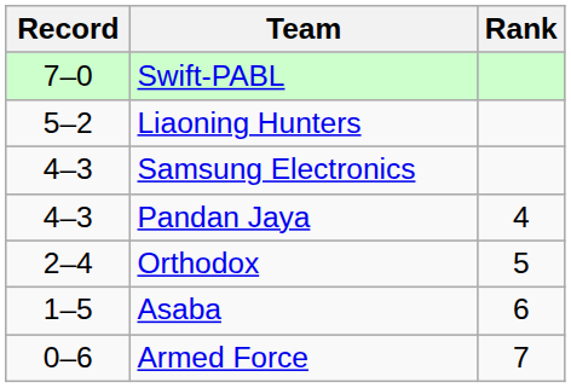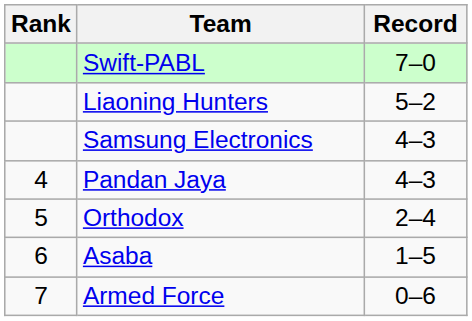columns swapped: Rank <-> Record
